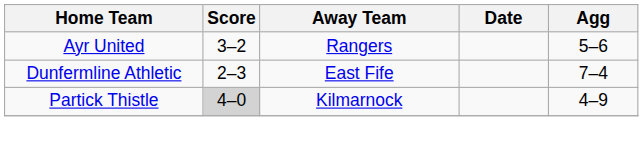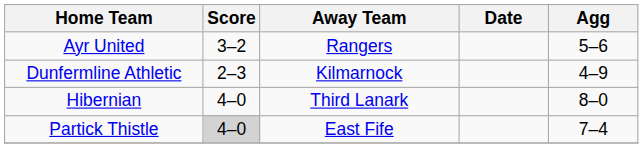Dunfermline Athletic | Away Team: East Fife -> Kilmarnock
Dunfermline Athletic | Agg: 7–4 -> 4–9
+ row: Hibernian | 4–0 | Third Lanark | 8–0
Partick Thistle | Away Team: Kilmarnock -> East Fife
Partick Thistle | Agg: 4–9 -> 7–4
